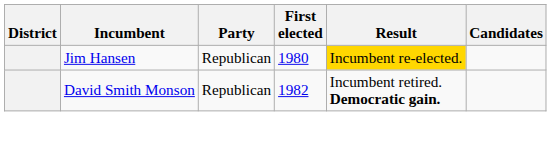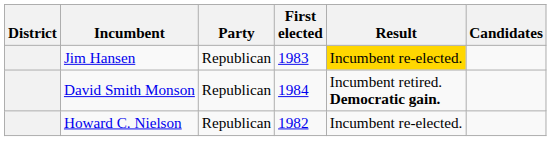Jim Hansen | First elected: 1980 -> 1983
David Smith Monson | First elected: 1982 -> 1984
+ row: Howard C. Nielson | Republican | 1982 | Incumbent re-elected.
